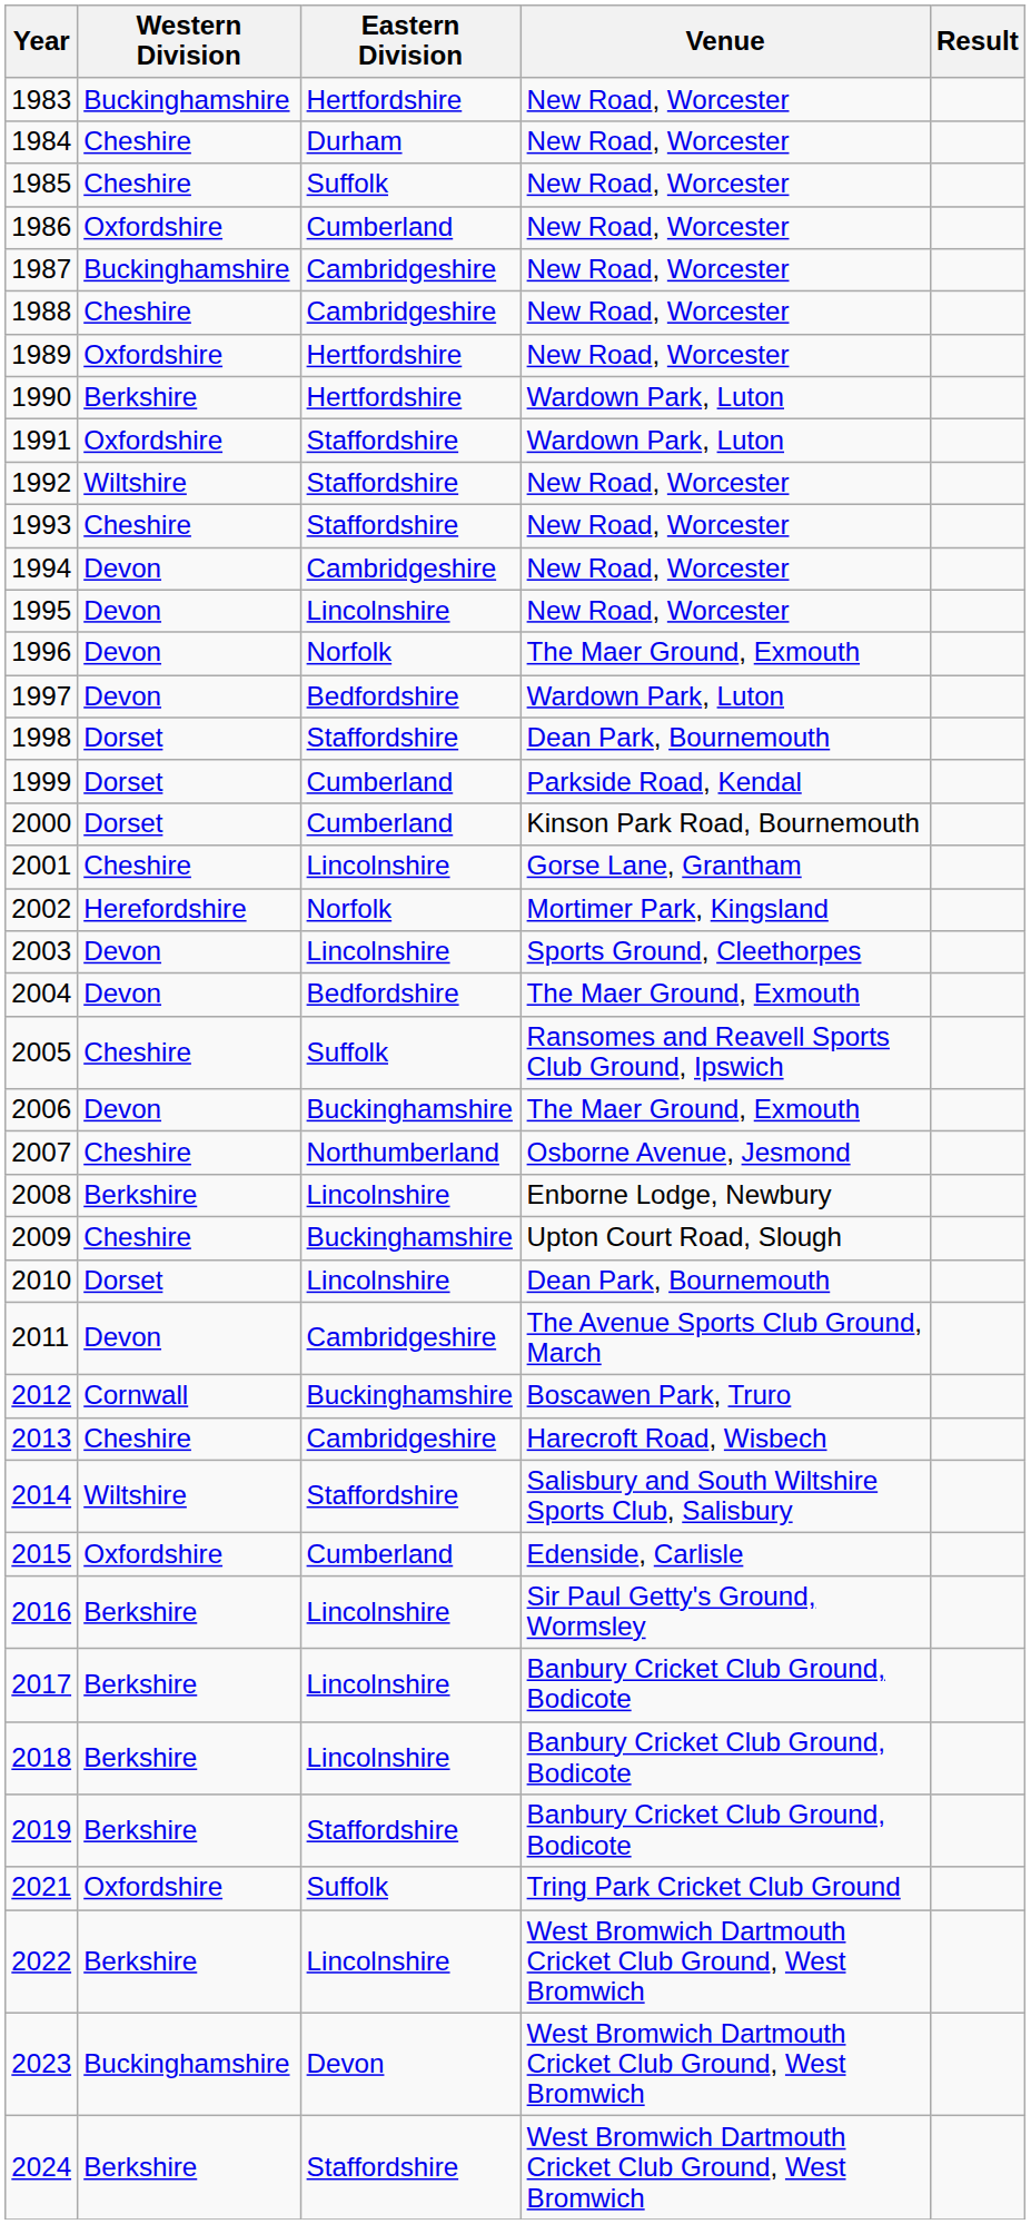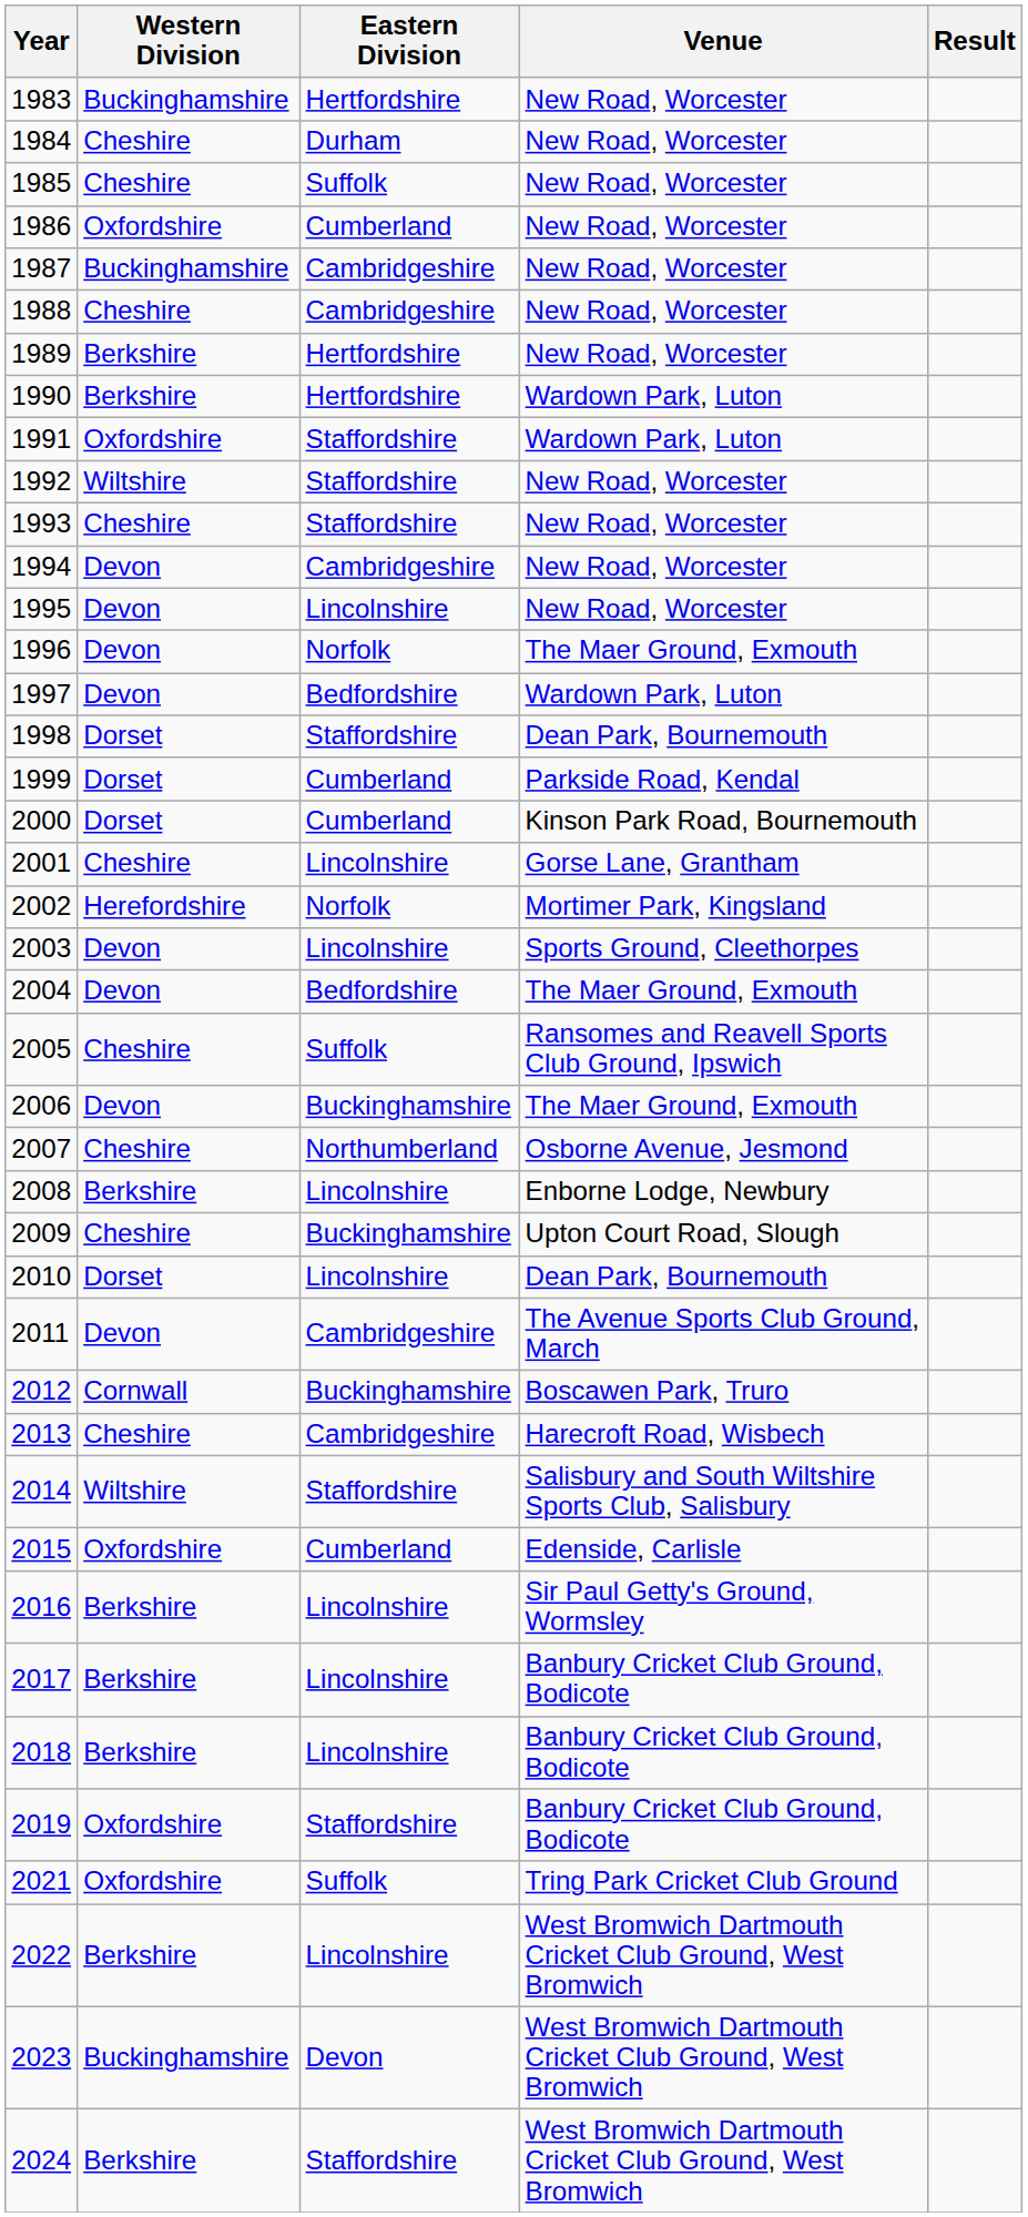1989 | Western Division: Oxfordshire -> Berkshire
2019 | Western Division: Berkshire -> Oxfordshire
